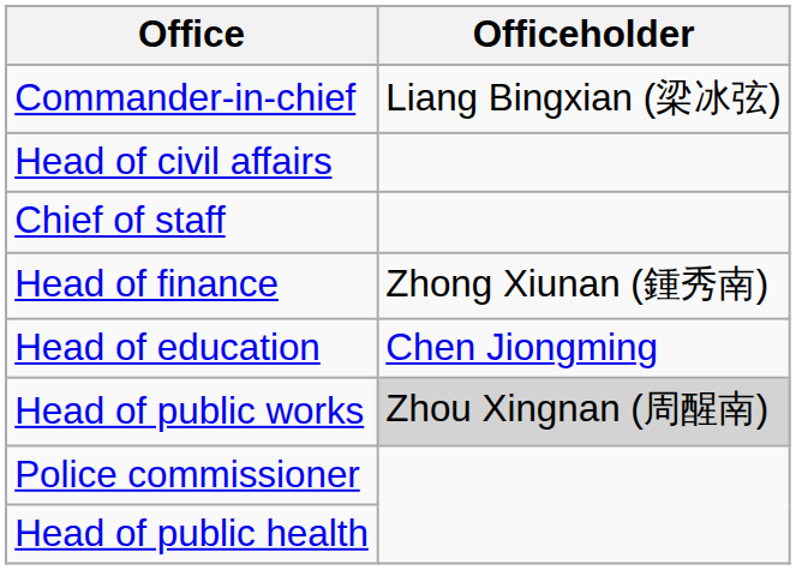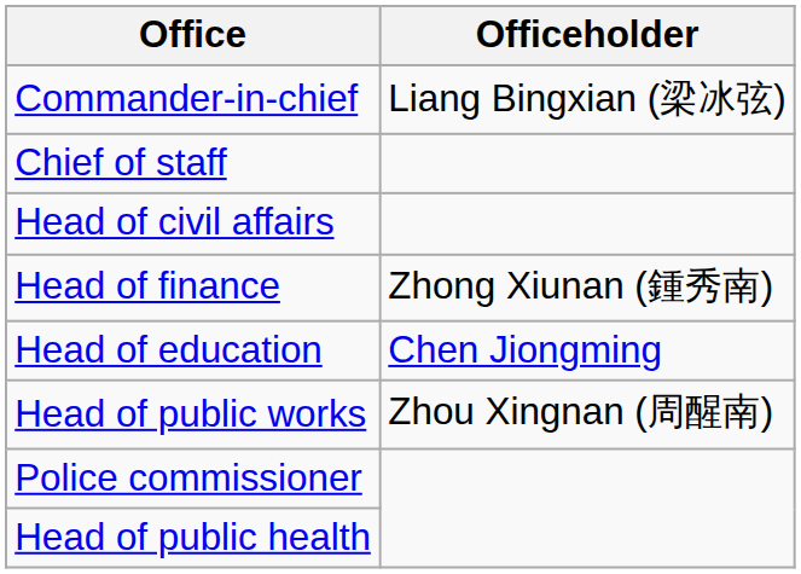rows swapped: Chief of staff <-> Head of civil affairs
Head of public works | Officeholder: lightgrey background -> no background
